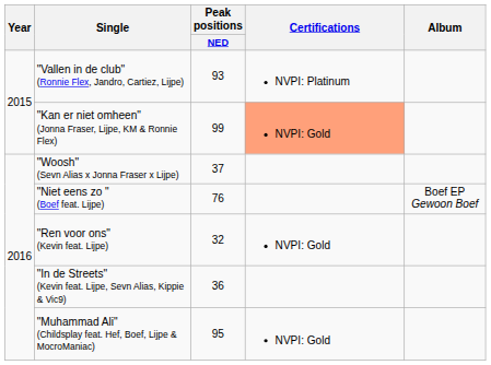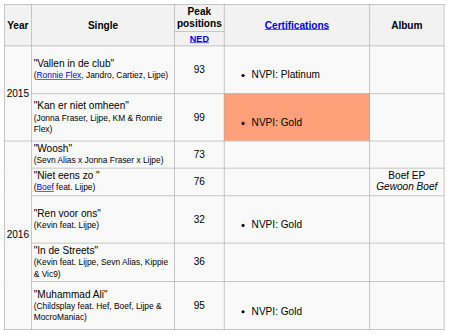"Woosh" (Sevn Alias x Jonna Fraser x Lijpe) | Peak positions / NED: 37 -> 73
